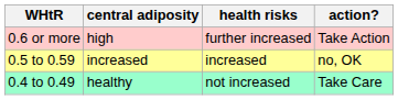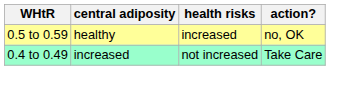- row: 0.6 or more | high | further increased | Take Action
0.5 to 0.59 | central adiposity: increased -> healthy
0.4 to 0.49 | central adiposity: healthy -> increased
